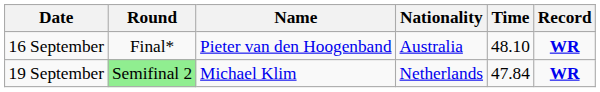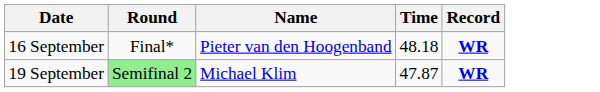- column: Nationality | Australia | Netherlands
16 September | Time: 48.10 -> 48.18
19 September | Time: 47.84 -> 47.87
